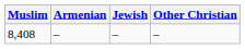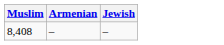- column: Other Christian | –
